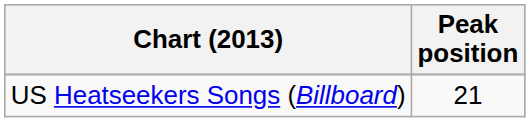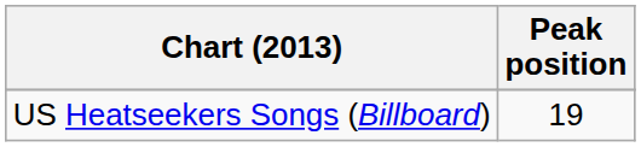US Heatseekers Songs (Billboard) | Peak position: 21 -> 19
